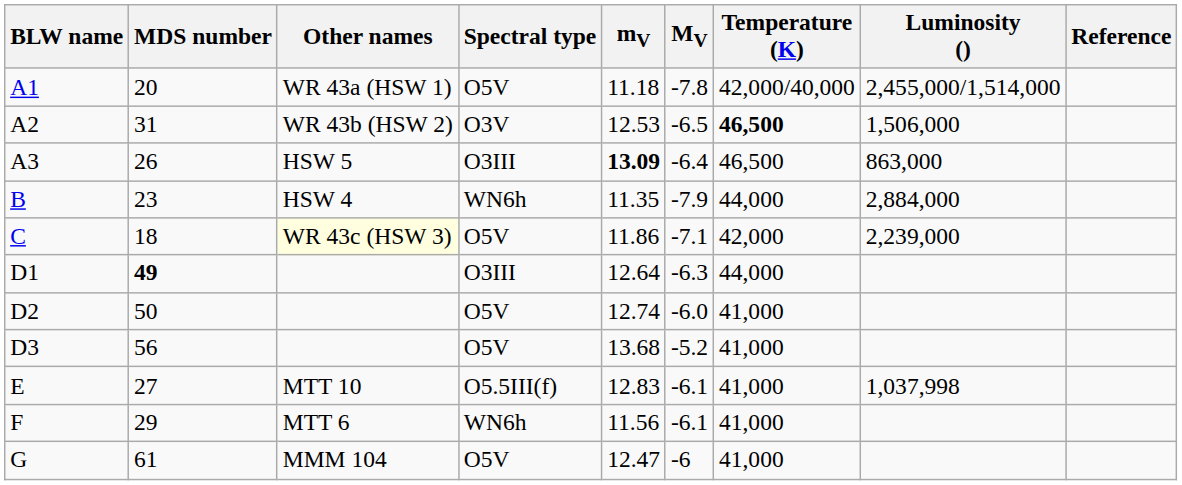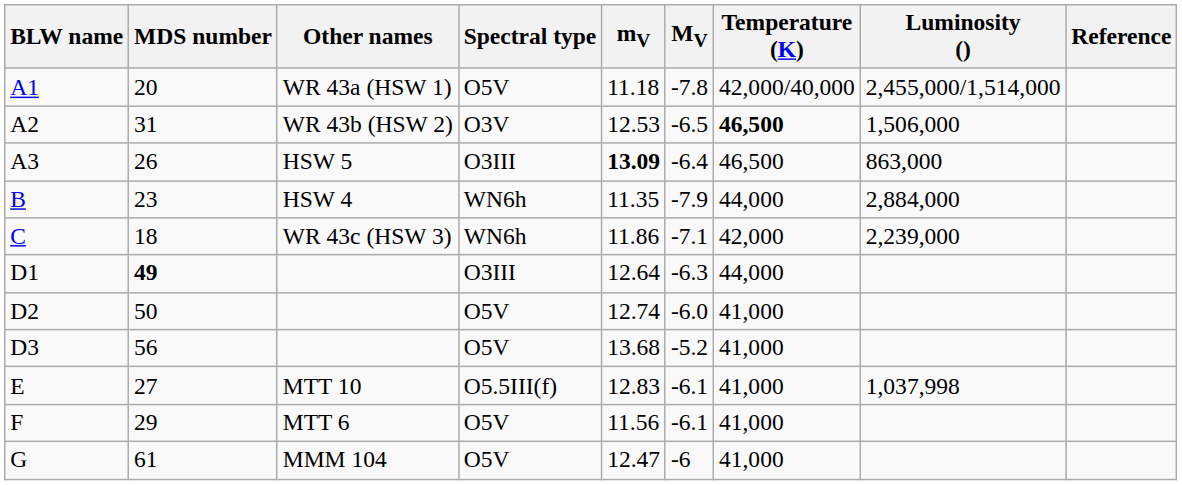C | Other names: lightyellow background -> no background
C | Spectral type: O5V -> WN6h
F | Spectral type: WN6h -> O5V
